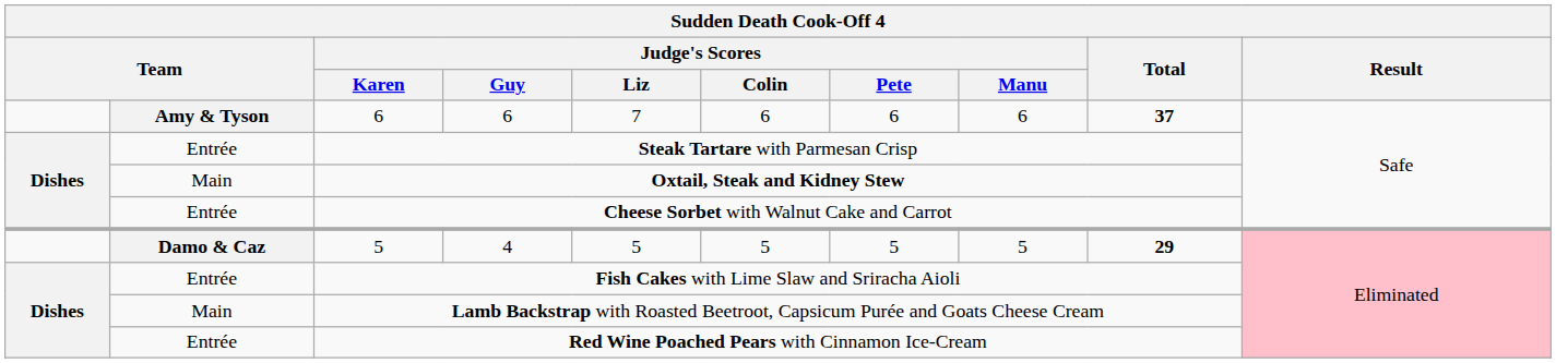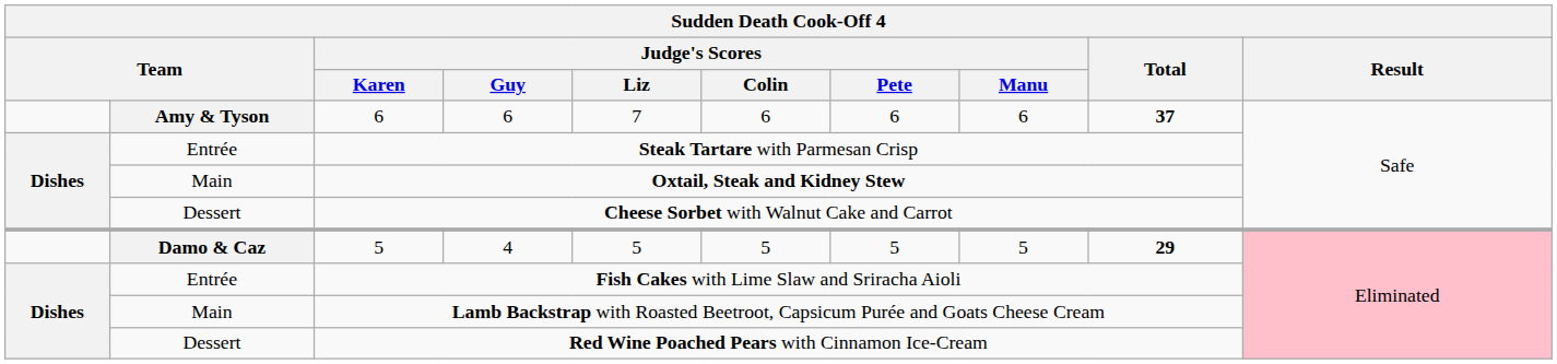Cheese Sorbet with Walnut Cake and Carrot | column 2: Entrée -> Dessert
Red Wine Poached Pears with Cinnamon Ice-Cream | column 2: Entrée -> Dessert
